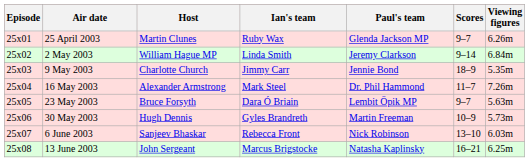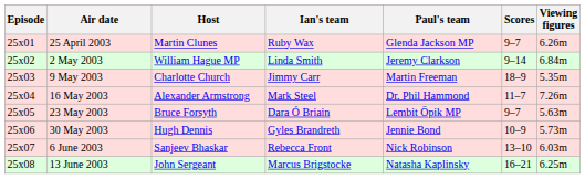9 May 2003 | Paul's team: Jennie Bond -> Martin Freeman
30 May 2003 | Paul's team: Martin Freeman -> Jennie Bond
